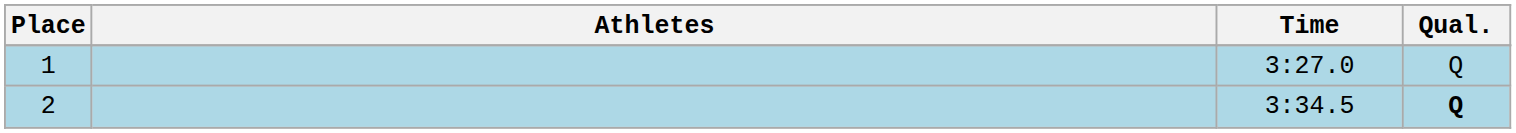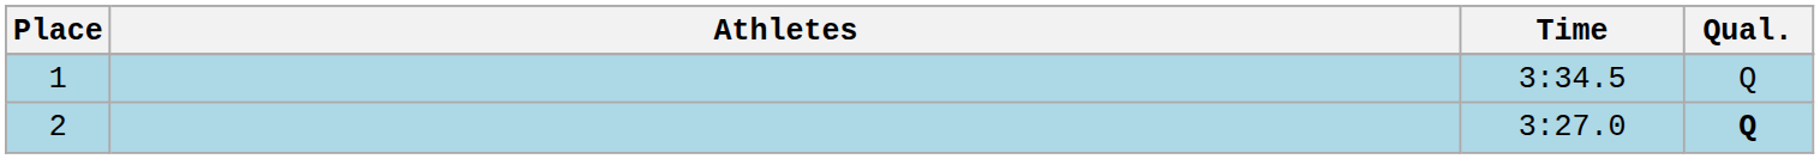1 | Time: 3:27.0 -> 3:34.5
2 | Time: 3:34.5 -> 3:27.0
